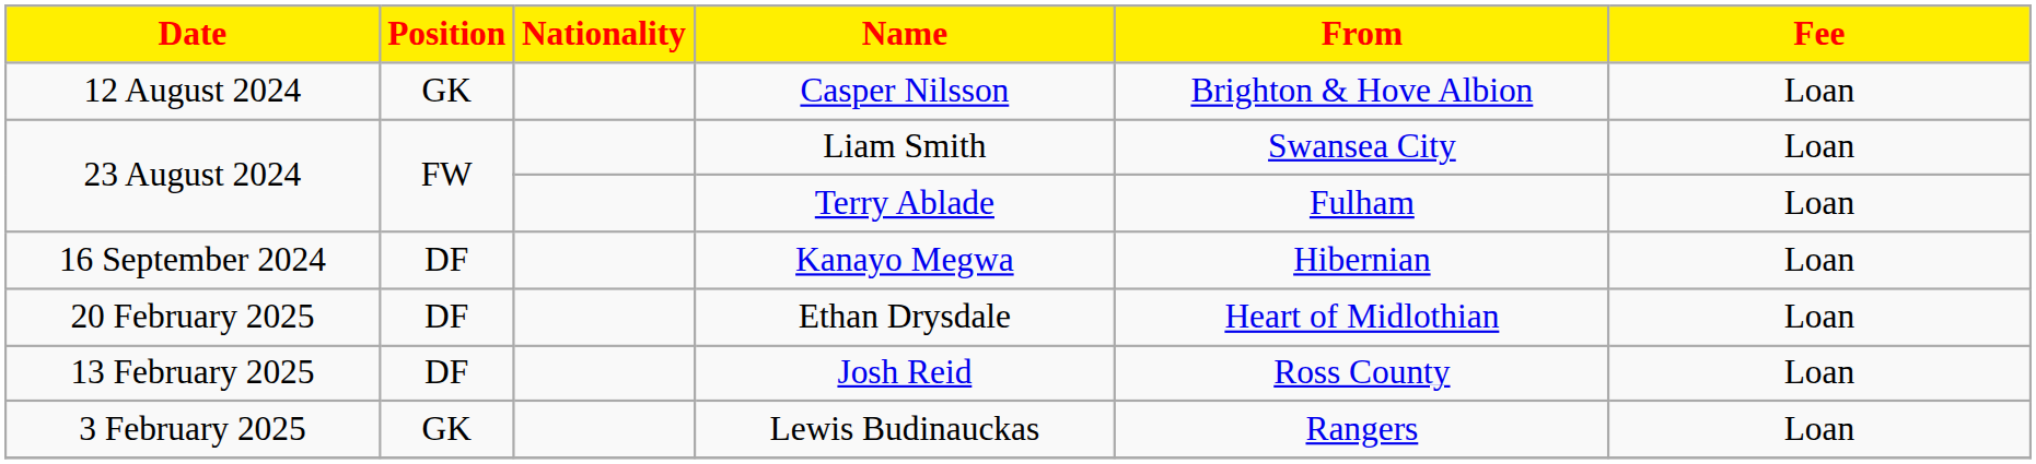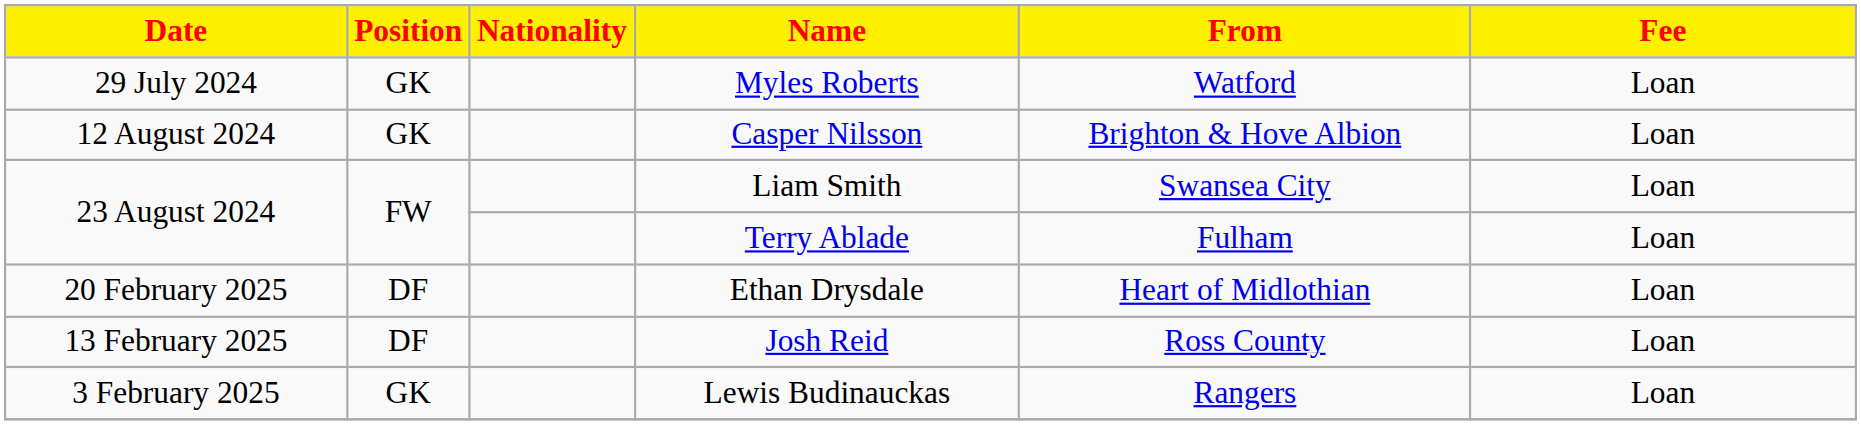+ row: 29 July 2024 | GK | Myles Roberts | Watford | Loan
- row: 16 September 2024 | DF | Kanayo Megwa | Hibernian | Loan
